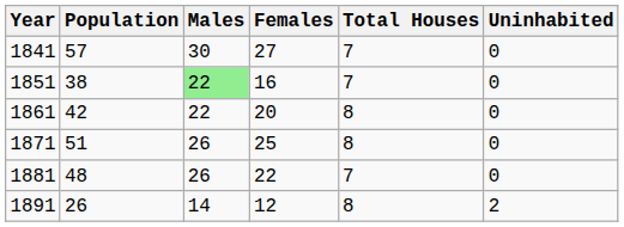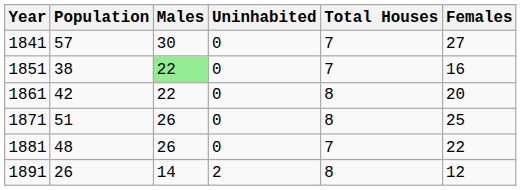columns swapped: Females <-> Uninhabited
